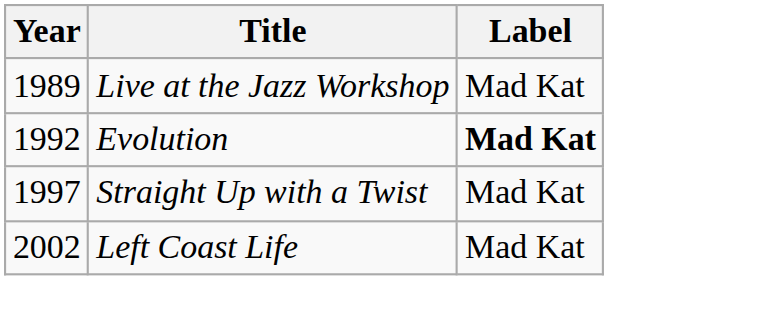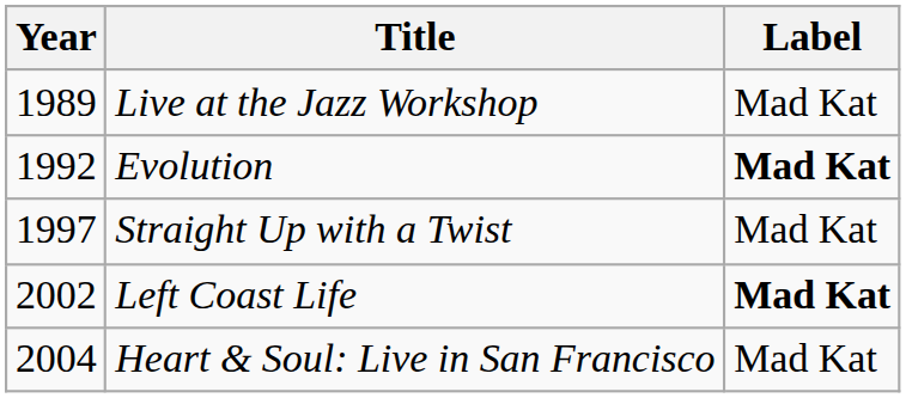Left Coast Life | Label: normal -> bold
+ row: 2004 | Heart & Soul: Live in San Francisco | Mad Kat
